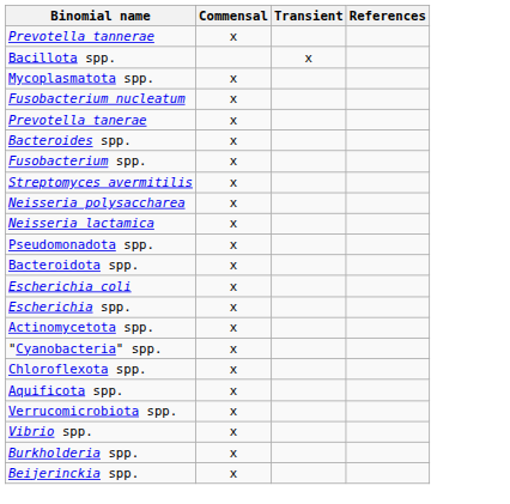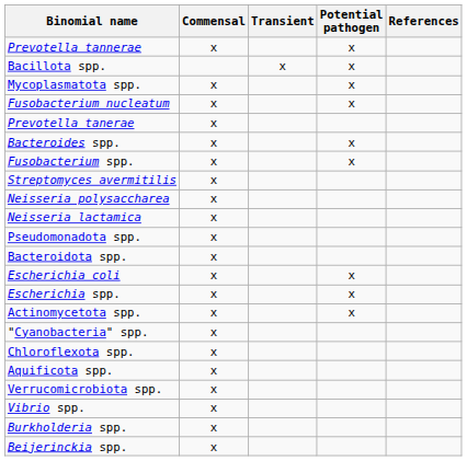+ column: Potential pathogen | x | x | x | x | x | x | x | x | x
